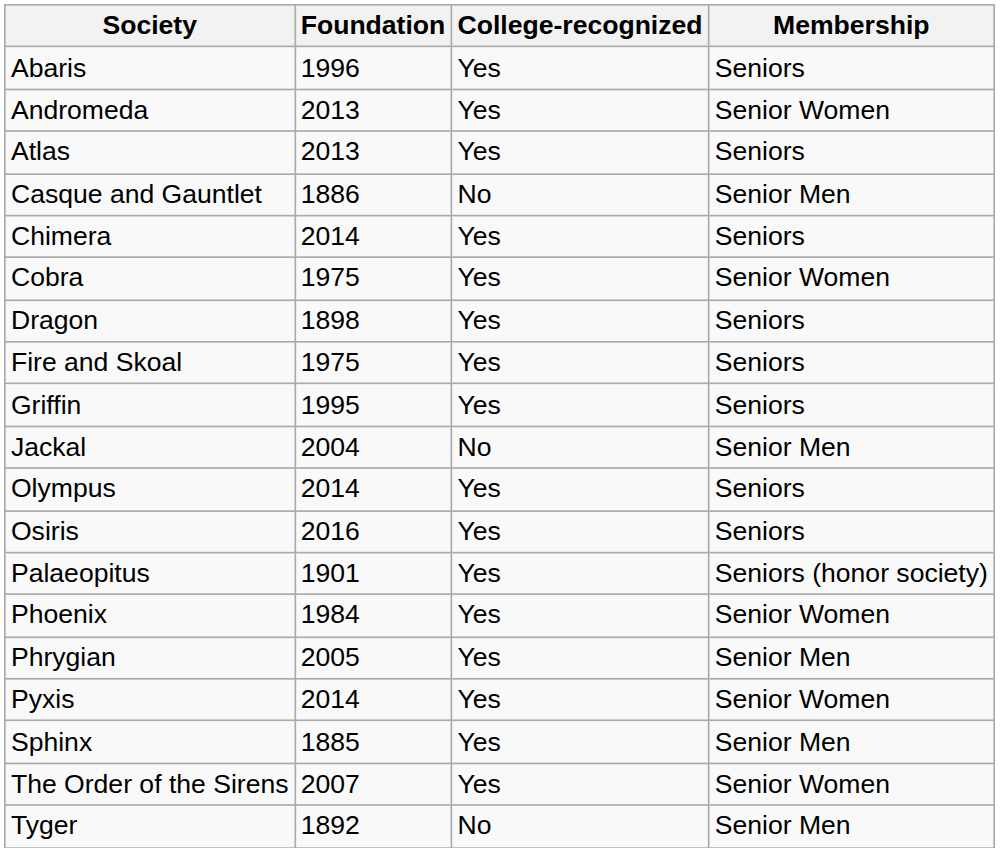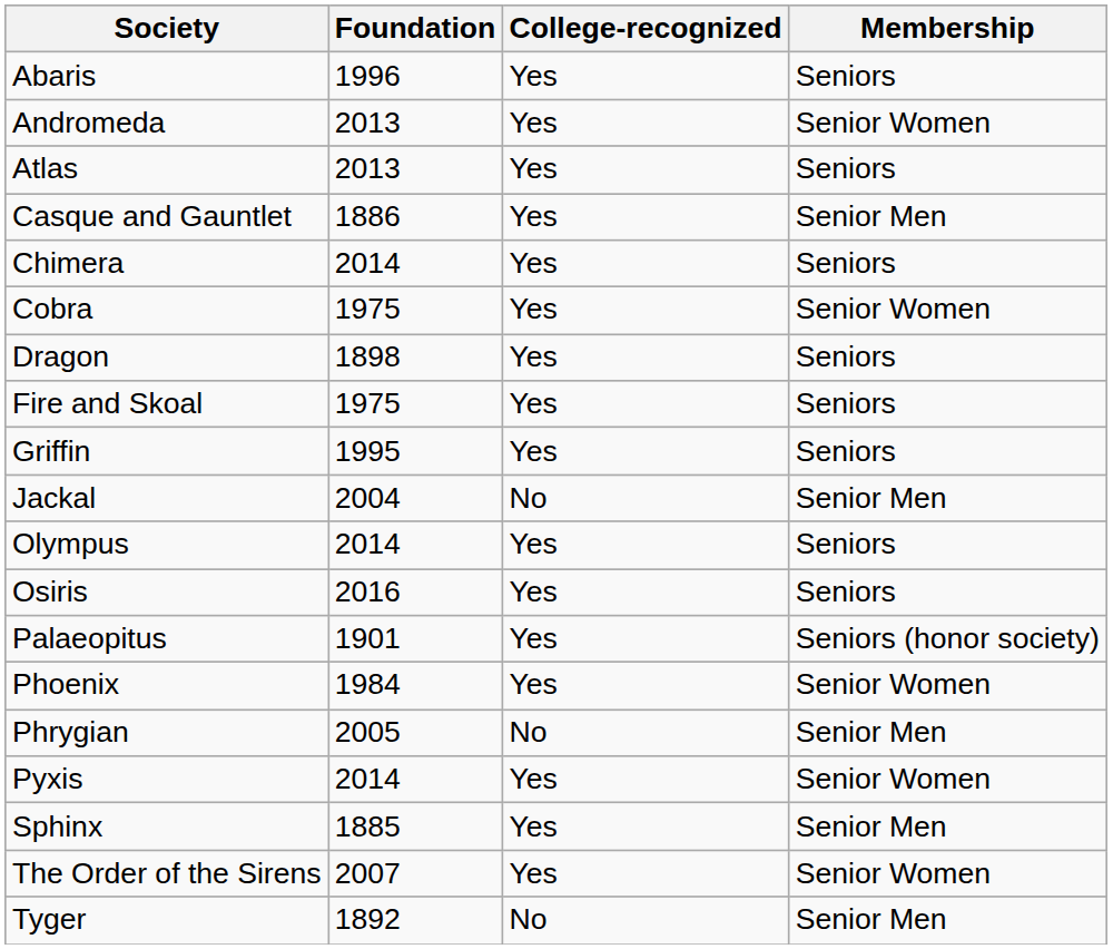Casque and Gauntlet | College-recognized: No -> Yes
Phrygian | College-recognized: Yes -> No
